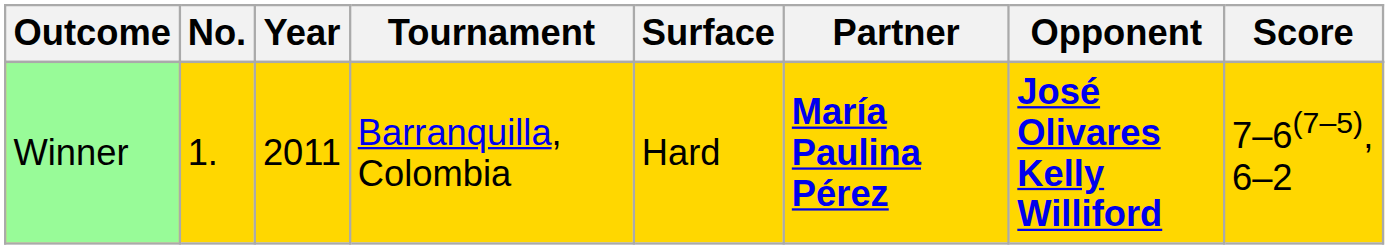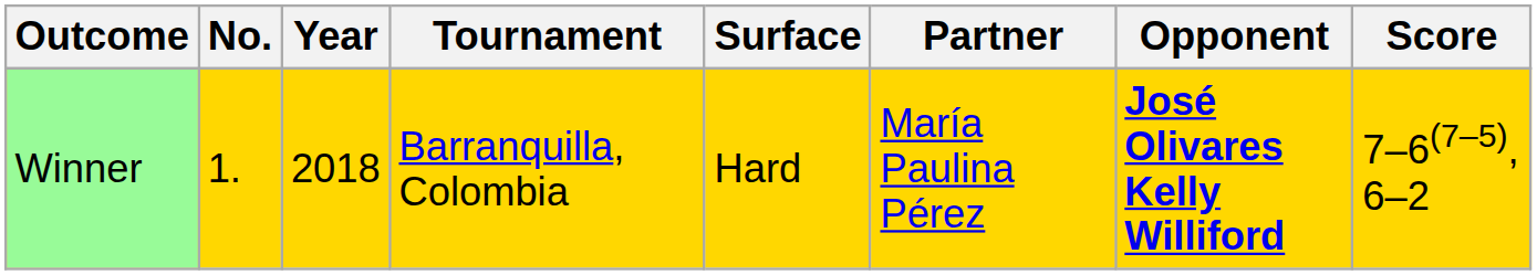Winner | Year: 2011 -> 2018
Winner | Partner: bold -> normal
